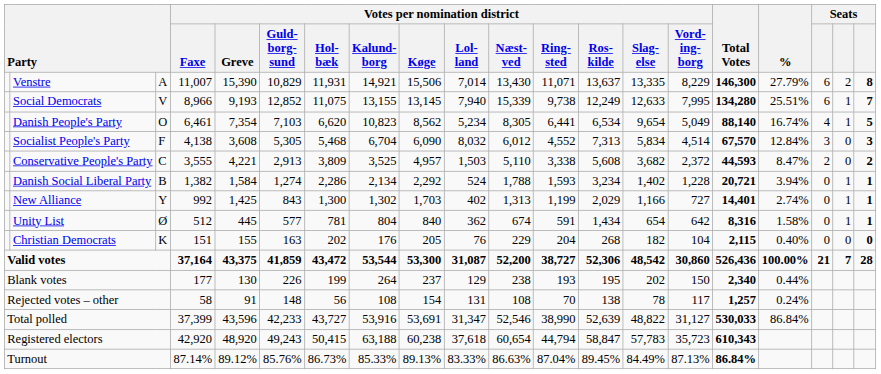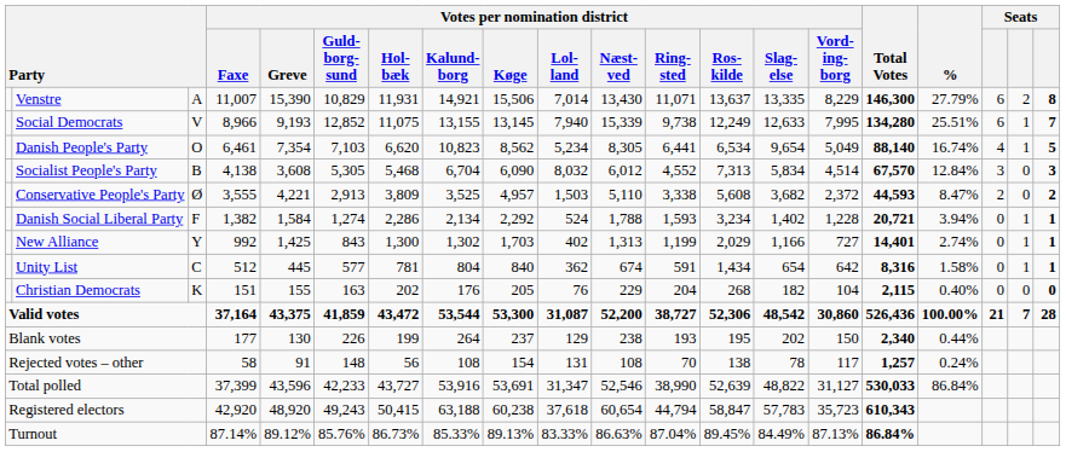Socialist People's Party | column 3: F -> B
Conservative People's Party | column 3: C -> Ø
Danish Social Liberal Party | column 3: B -> F
Unity List | column 3: Ø -> C
